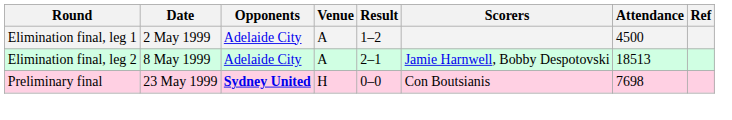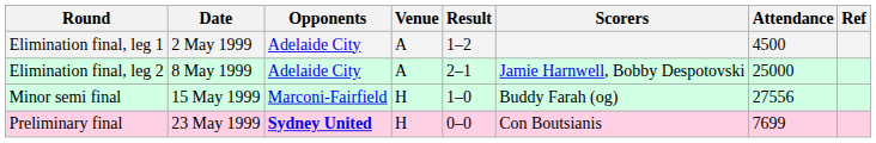Elimination final, leg 2 | Attendance: 18513 -> 25000
+ row: Minor semi final | 15 May 1999 | Marconi-Fairfield | H | 1–0 | Buddy Farah (og) | 27556
Preliminary final | Attendance: 7698 -> 7699
